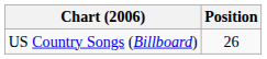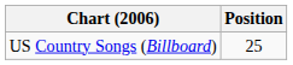US Country Songs (Billboard) | Position: 26 -> 25
